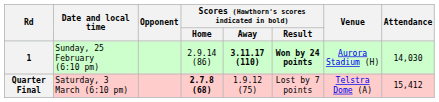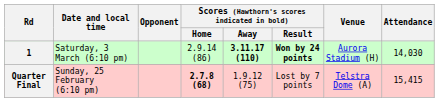1 | Date and local time: Sunday, 25 February (6:10 pm) -> Saturday, 3 March (6:10 pm)
Quarter Final | Date and local time: Saturday, 3 March (6:10 pm) -> Sunday, 25 February (6:10 pm)
Quarter Final | Attendance: 15,412 -> 15,415
